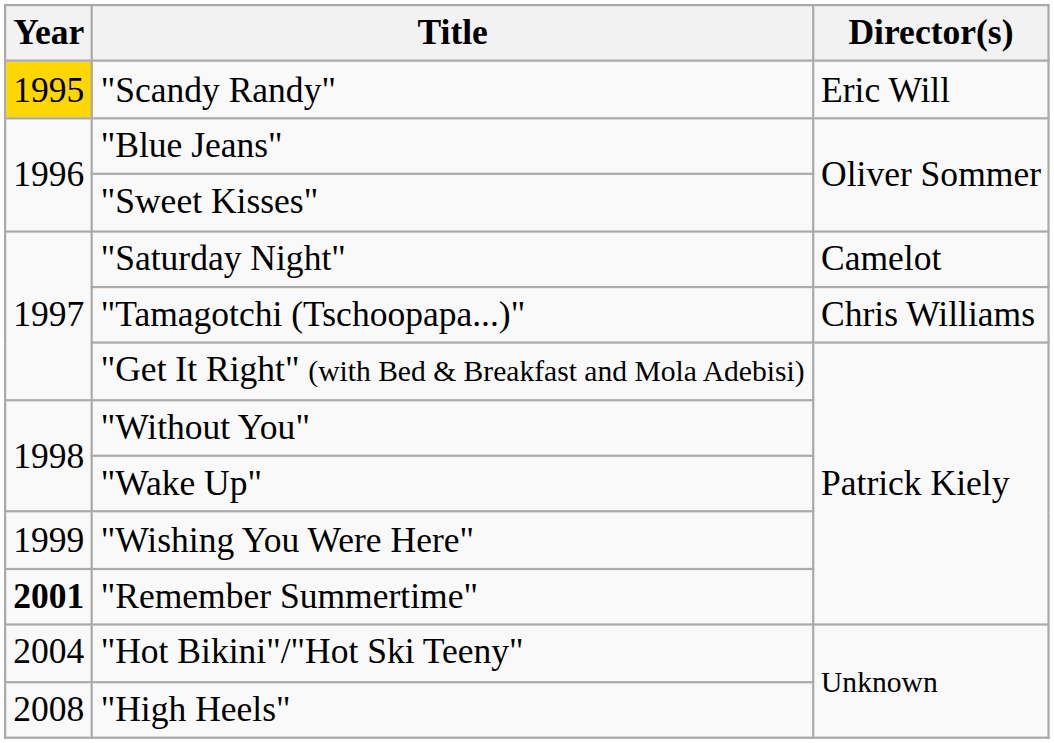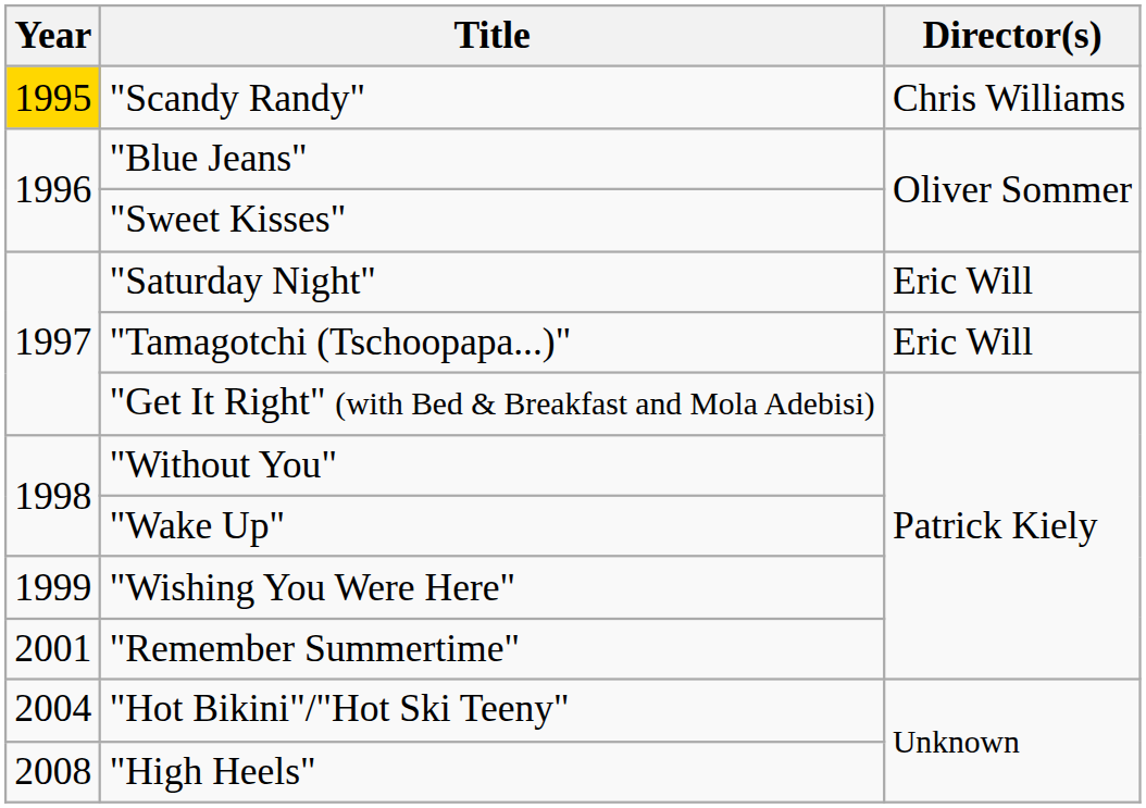"Scandy Randy" | Director(s): Eric Will -> Chris Williams
"Saturday Night" | Director(s): Camelot -> Eric Will
"Tamagotchi (Tschoopapa...)" | Director(s): Chris Williams -> Eric Will
"Remember Summertime" | Year: bold -> normal
